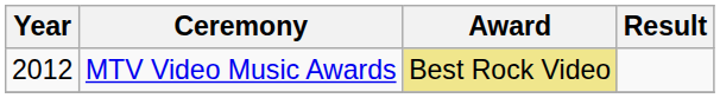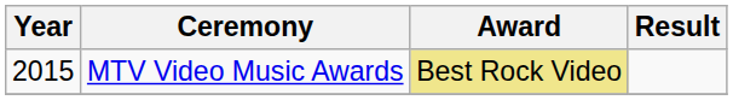MTV Video Music Awards | Year: 2012 -> 2015
